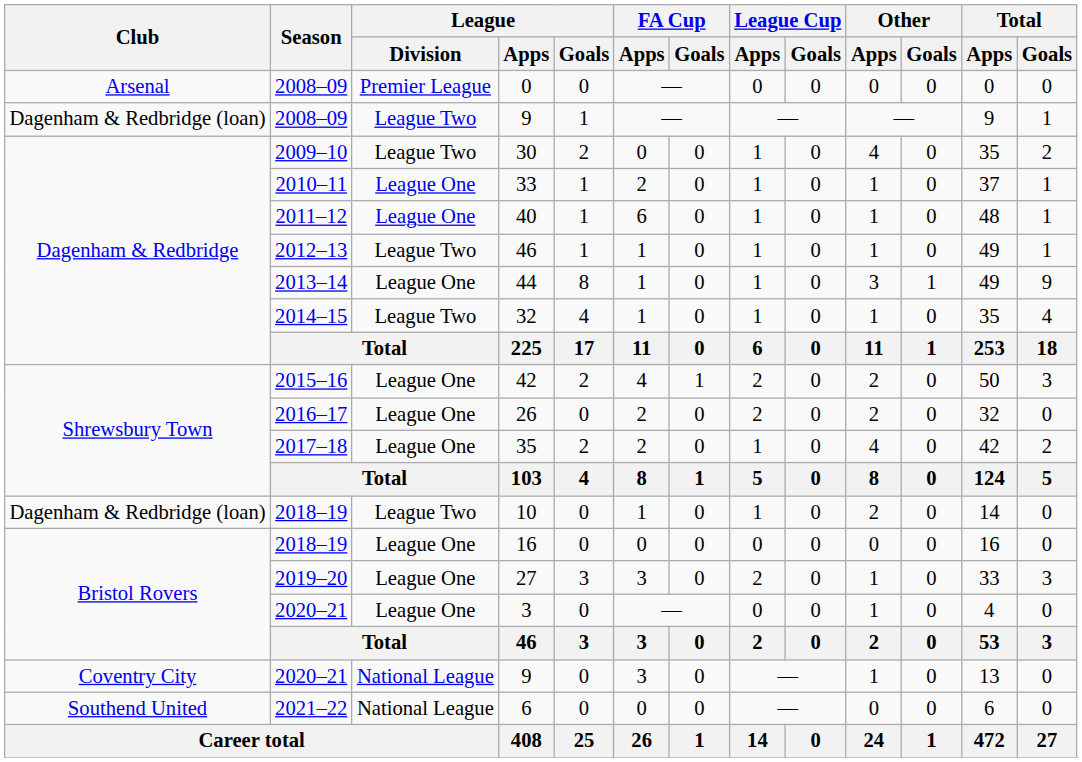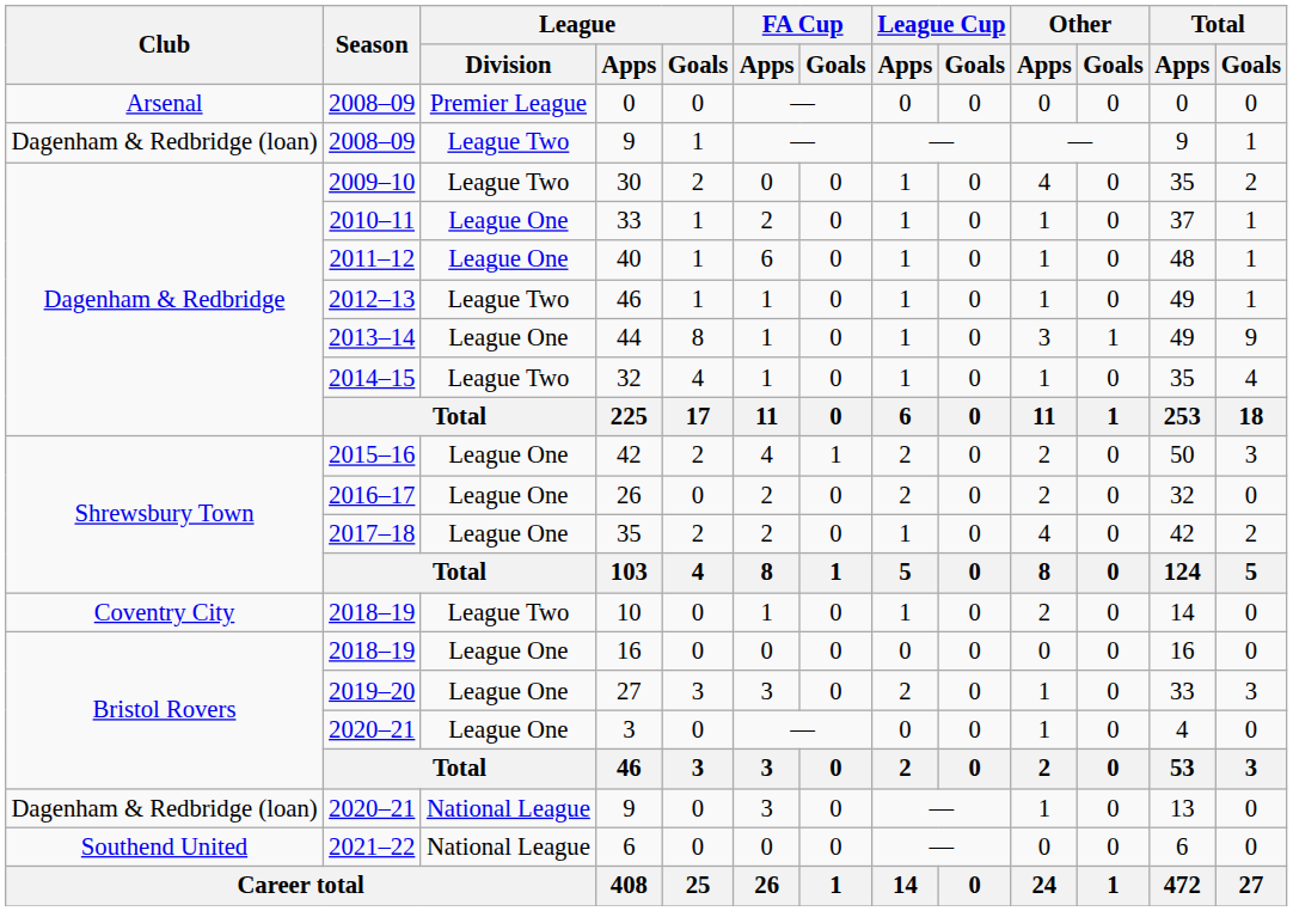10 | Club: Dagenham & Redbridge (loan) -> Coventry City
2020–21 / 9 | Club: Coventry City -> Dagenham & Redbridge (loan)
